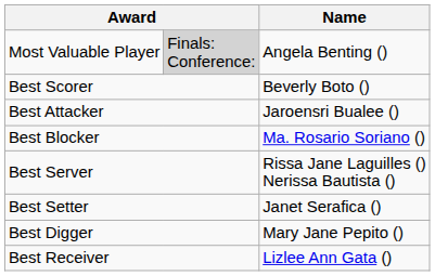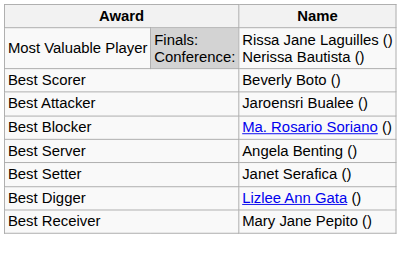Most Valuable Player | Name: Angela Benting () -> Rissa Jane Laguilles () Nerissa Bautista ()
Best Server | Name: Rissa Jane Laguilles () Nerissa Bautista () -> Angela Benting ()
Best Digger | Name: Mary Jane Pepito () -> Lizlee Ann Gata ()
Best Receiver | Name: Lizlee Ann Gata () -> Mary Jane Pepito ()
